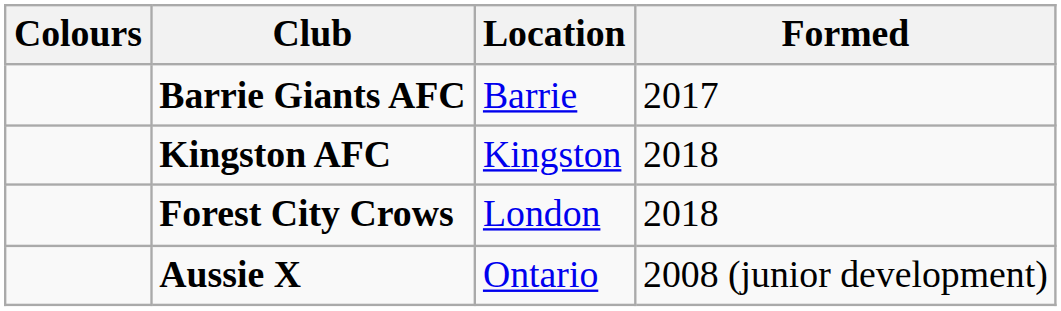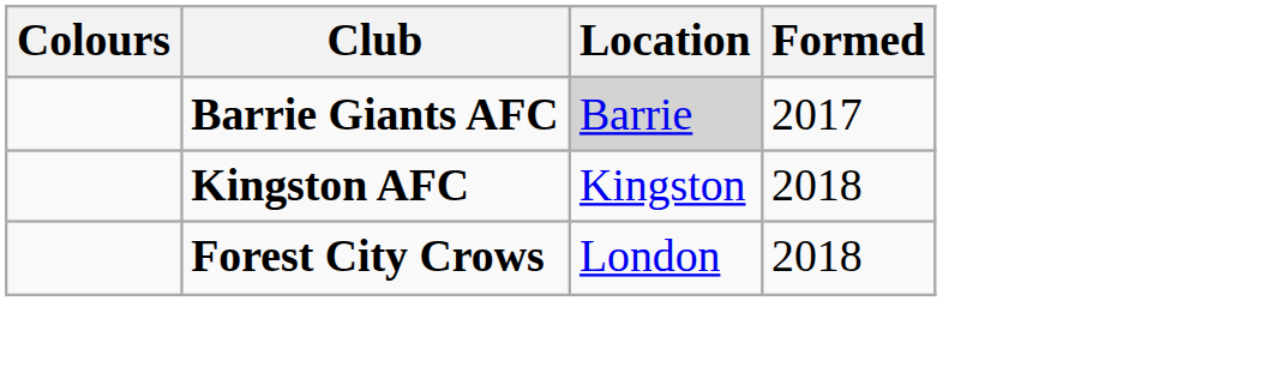Barrie Giants AFC | Location: no background -> lightgrey background
- row: Aussie X | Ontario | 2008 (junior development)
